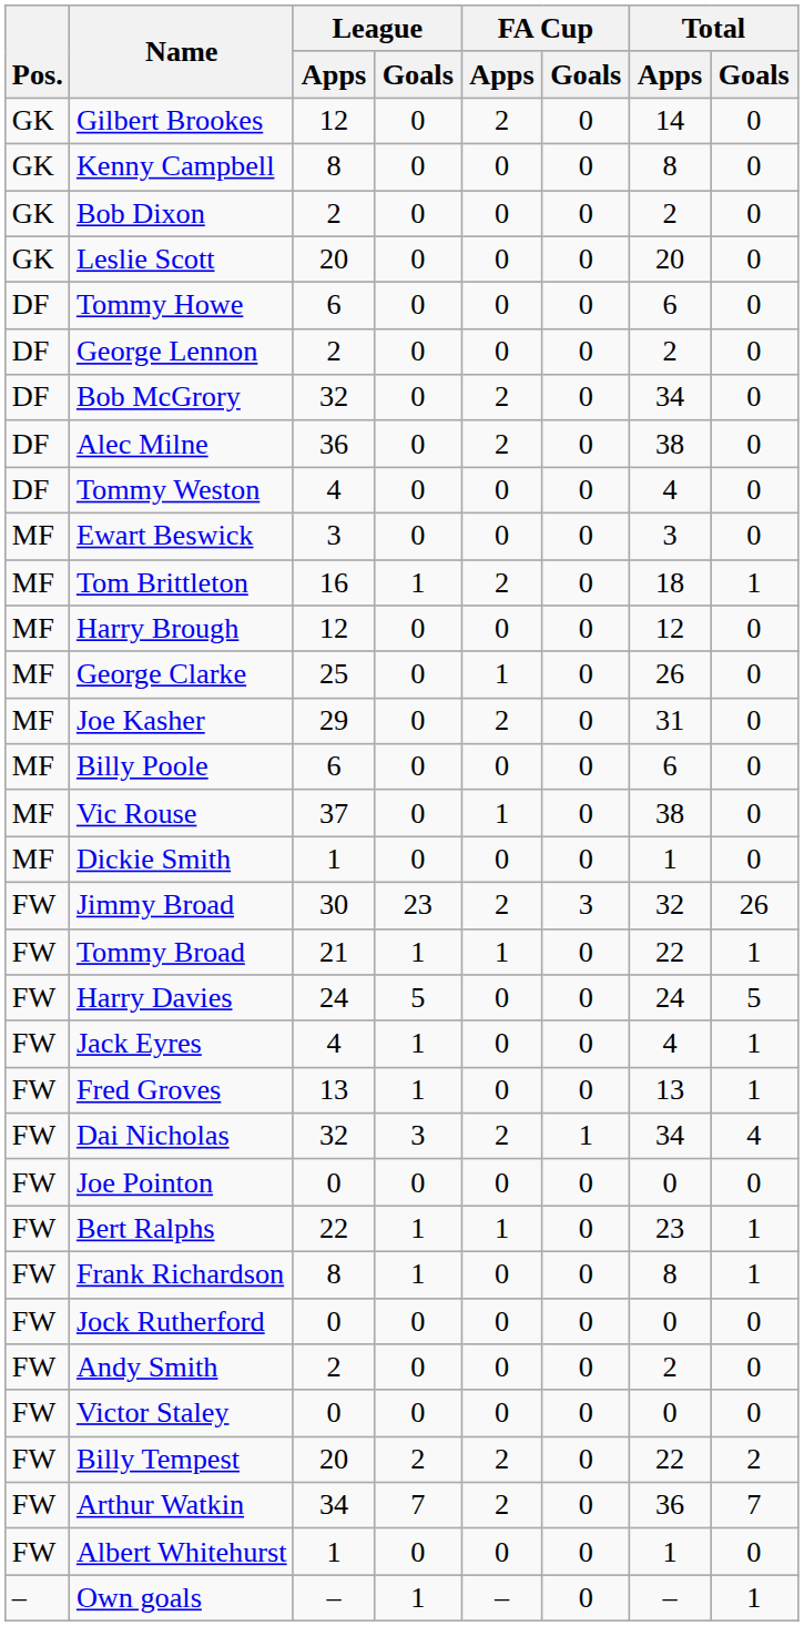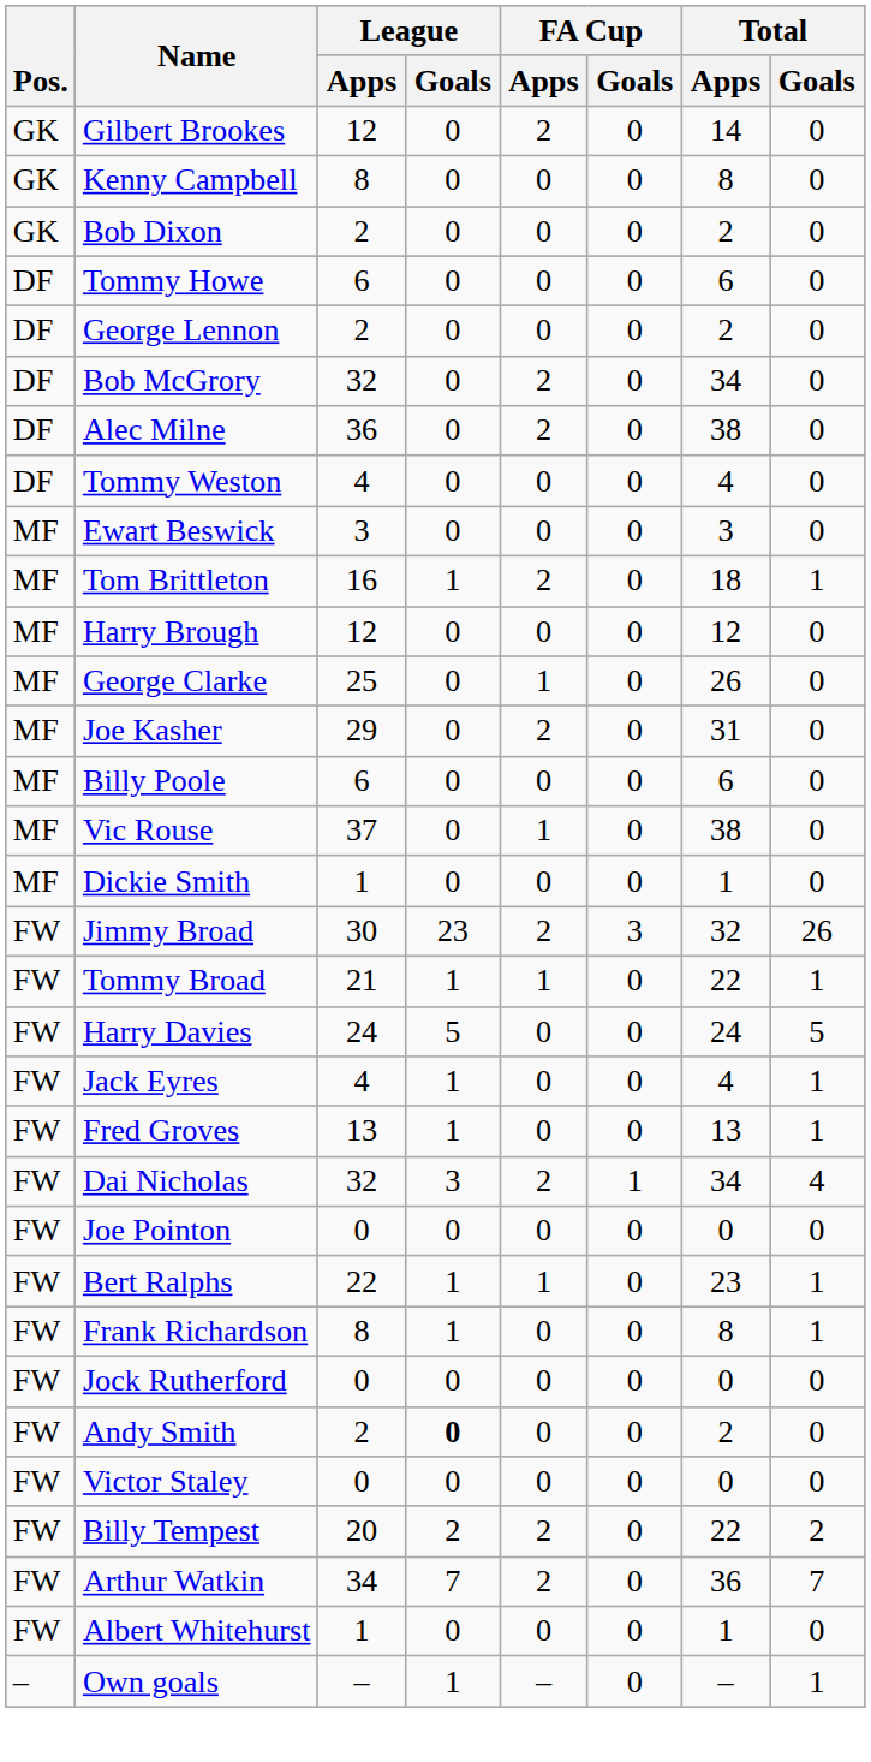- row: GK | Leslie Scott | 20 | 0 | 0 | 0 | 20 | 0
Andy Smith | League / Goals: normal -> bold
